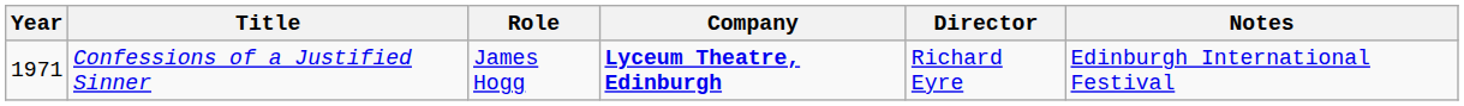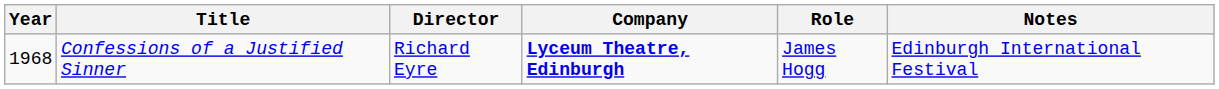columns swapped: Role <-> Director
Confessions of a Justified Sinner | Year: 1971 -> 1968
